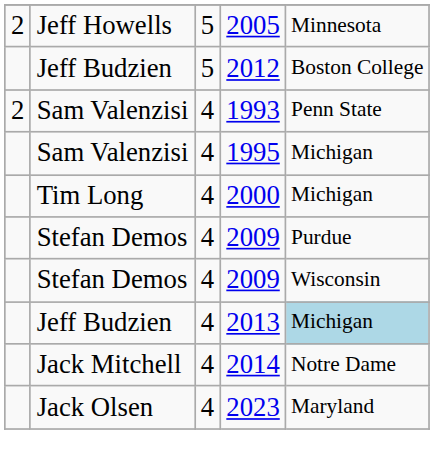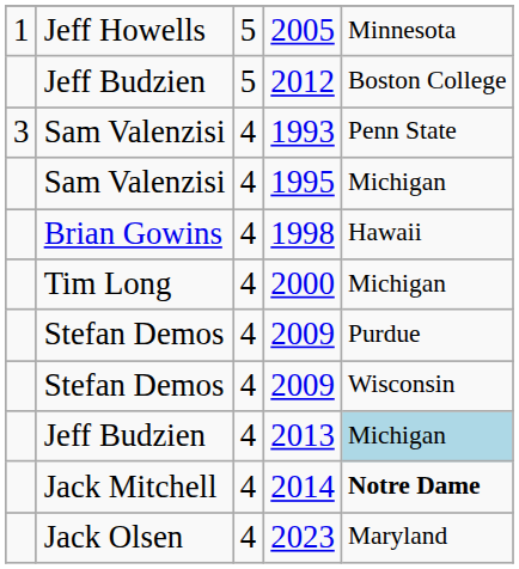2005 | column 1: 2 -> 1
1993 | column 1: 2 -> 3
+ row: Brian Gowins | 4 | 1998 | Hawaii
2014 | column 5: normal -> bold
